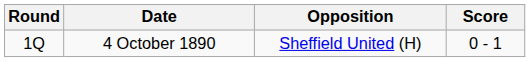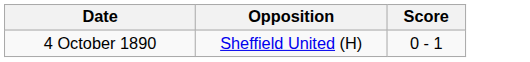- column: Round | 1Q
